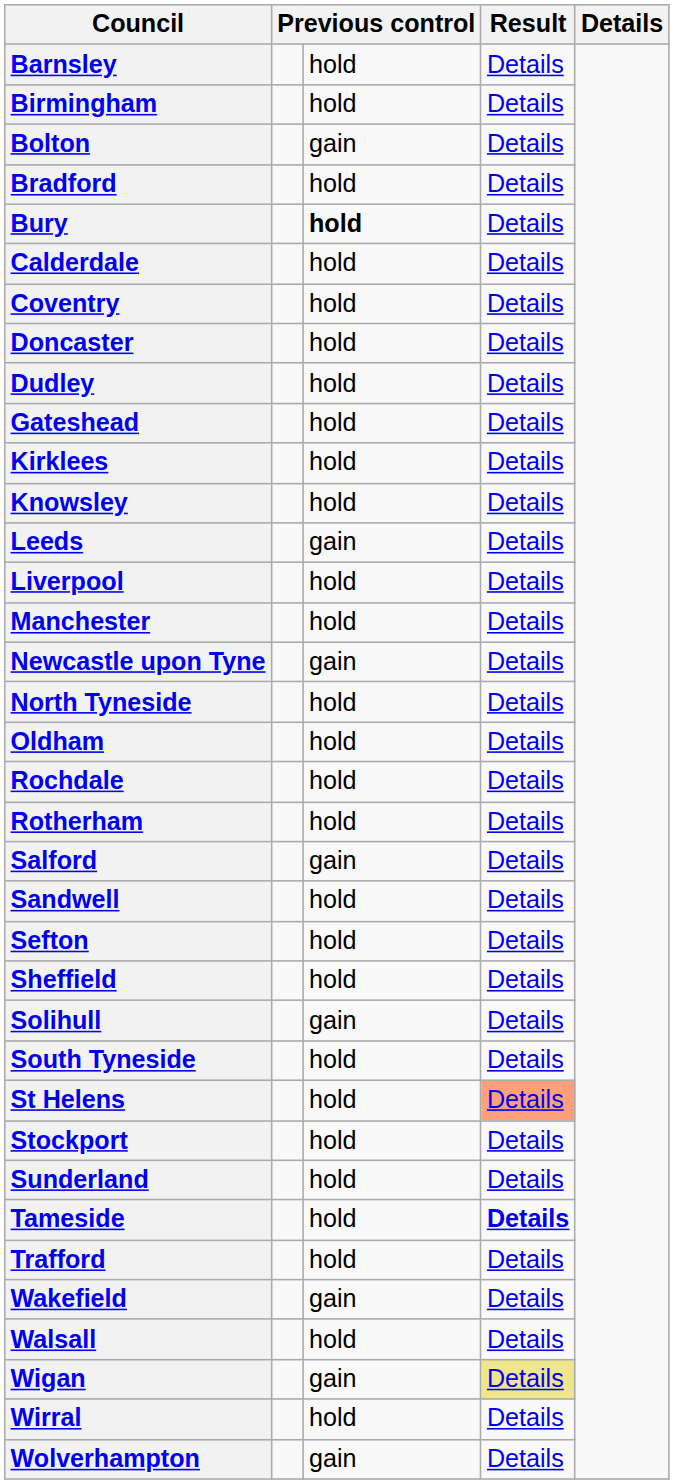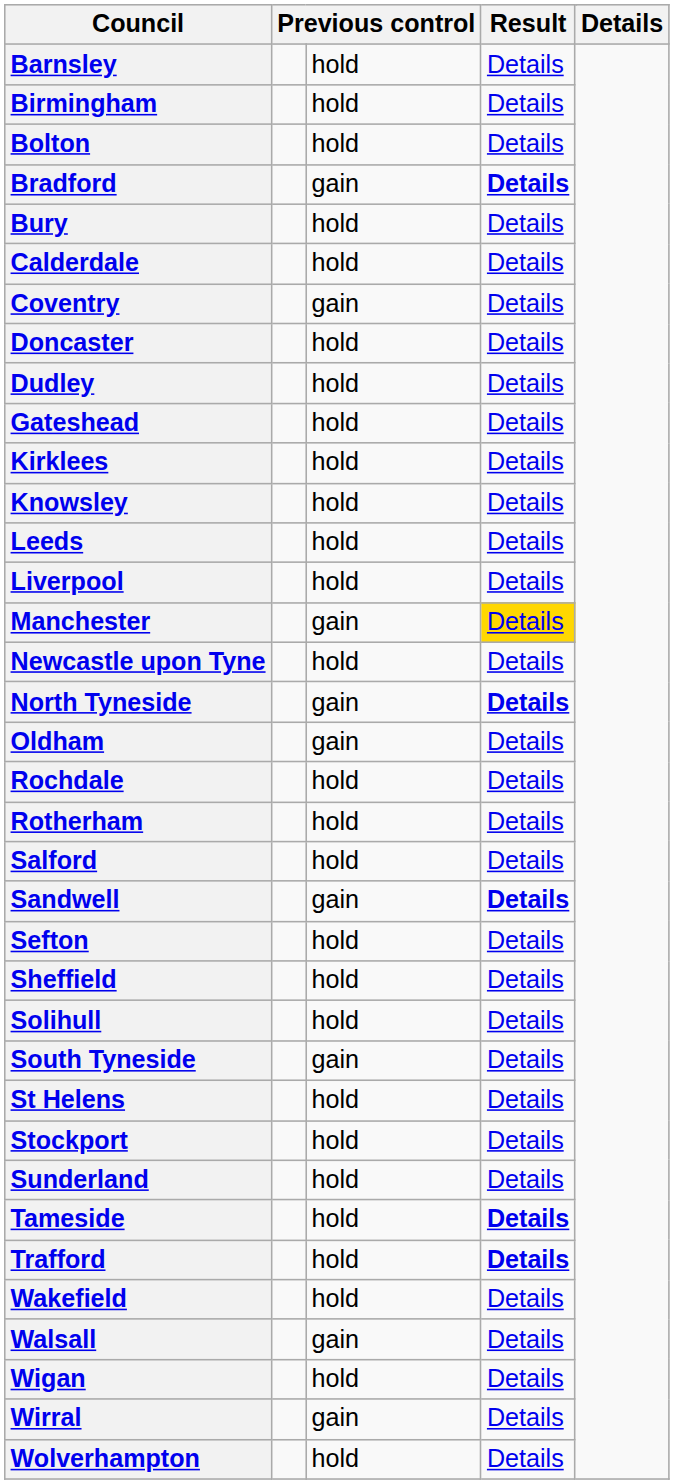Bolton | column 3: gain -> hold
Bradford | column 3: hold -> gain
Bradford | column 4: normal -> bold
Bury | column 3: bold -> normal
Coventry | column 3: hold -> gain
Leeds | column 3: gain -> hold
Manchester | column 3: hold -> gain
Manchester | column 4: no background -> gold background
Newcastle upon Tyne | column 3: gain -> hold
North Tyneside | column 3: hold -> gain
North Tyneside | column 4: normal -> bold
Oldham | column 3: hold -> gain
Salford | column 3: gain -> hold
Sandwell | column 3: hold -> gain
Sandwell | column 4: normal -> bold
Solihull | column 3: gain -> hold
South Tyneside | column 3: hold -> gain
St Helens | column 4: lightsalmon background -> no background
Trafford | column 4: normal -> bold
Wakefield | column 3: gain -> hold
Walsall | column 3: hold -> gain
Wigan | column 3: gain -> hold
Wigan | column 4: khaki background -> no background
Wirral | column 3: hold -> gain
Wolverhampton | column 3: gain -> hold
